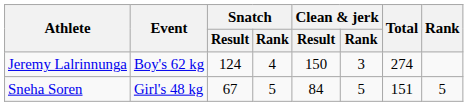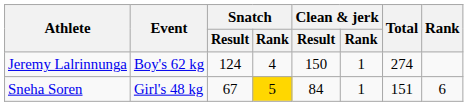Jeremy Lalrinnunga | Clean & jerk / Rank: 3 -> 1
Sneha Soren | Snatch / Rank: no background -> gold background
Sneha Soren | Clean & jerk / Rank: 5 -> 1
Sneha Soren | Rank: 5 -> 6
